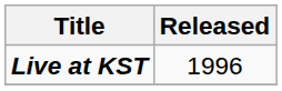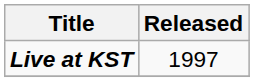Live at KST | Released: 1996 -> 1997
